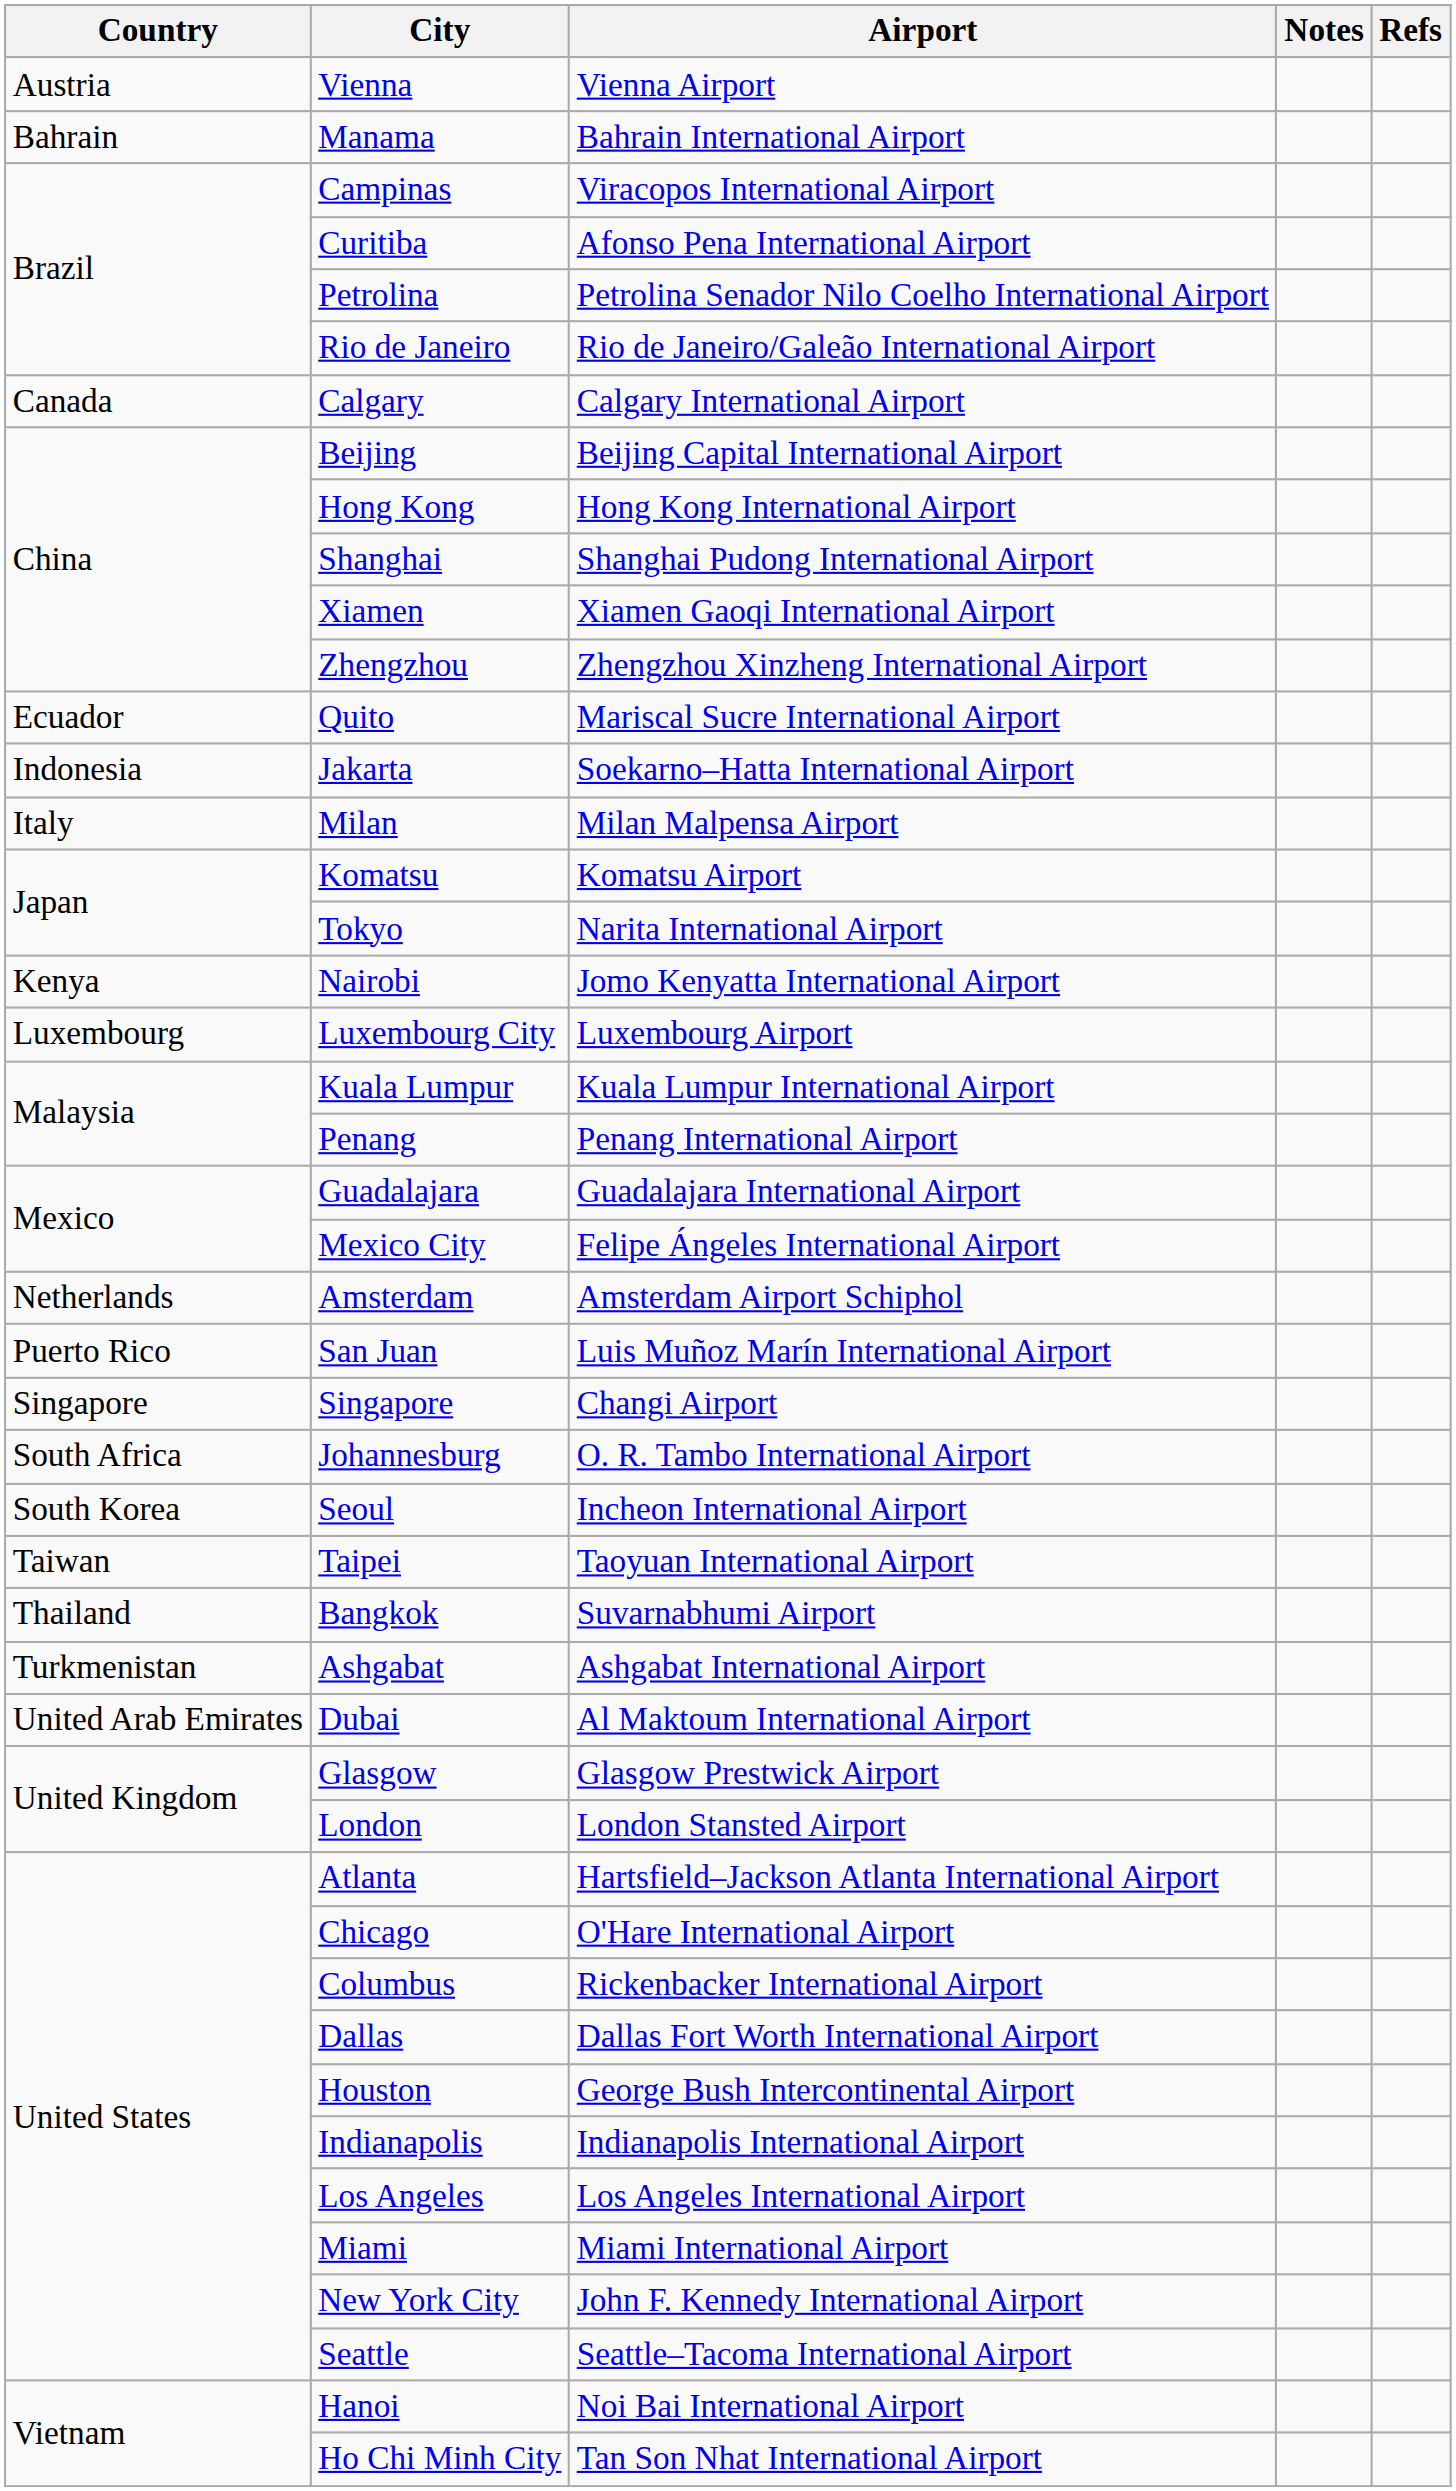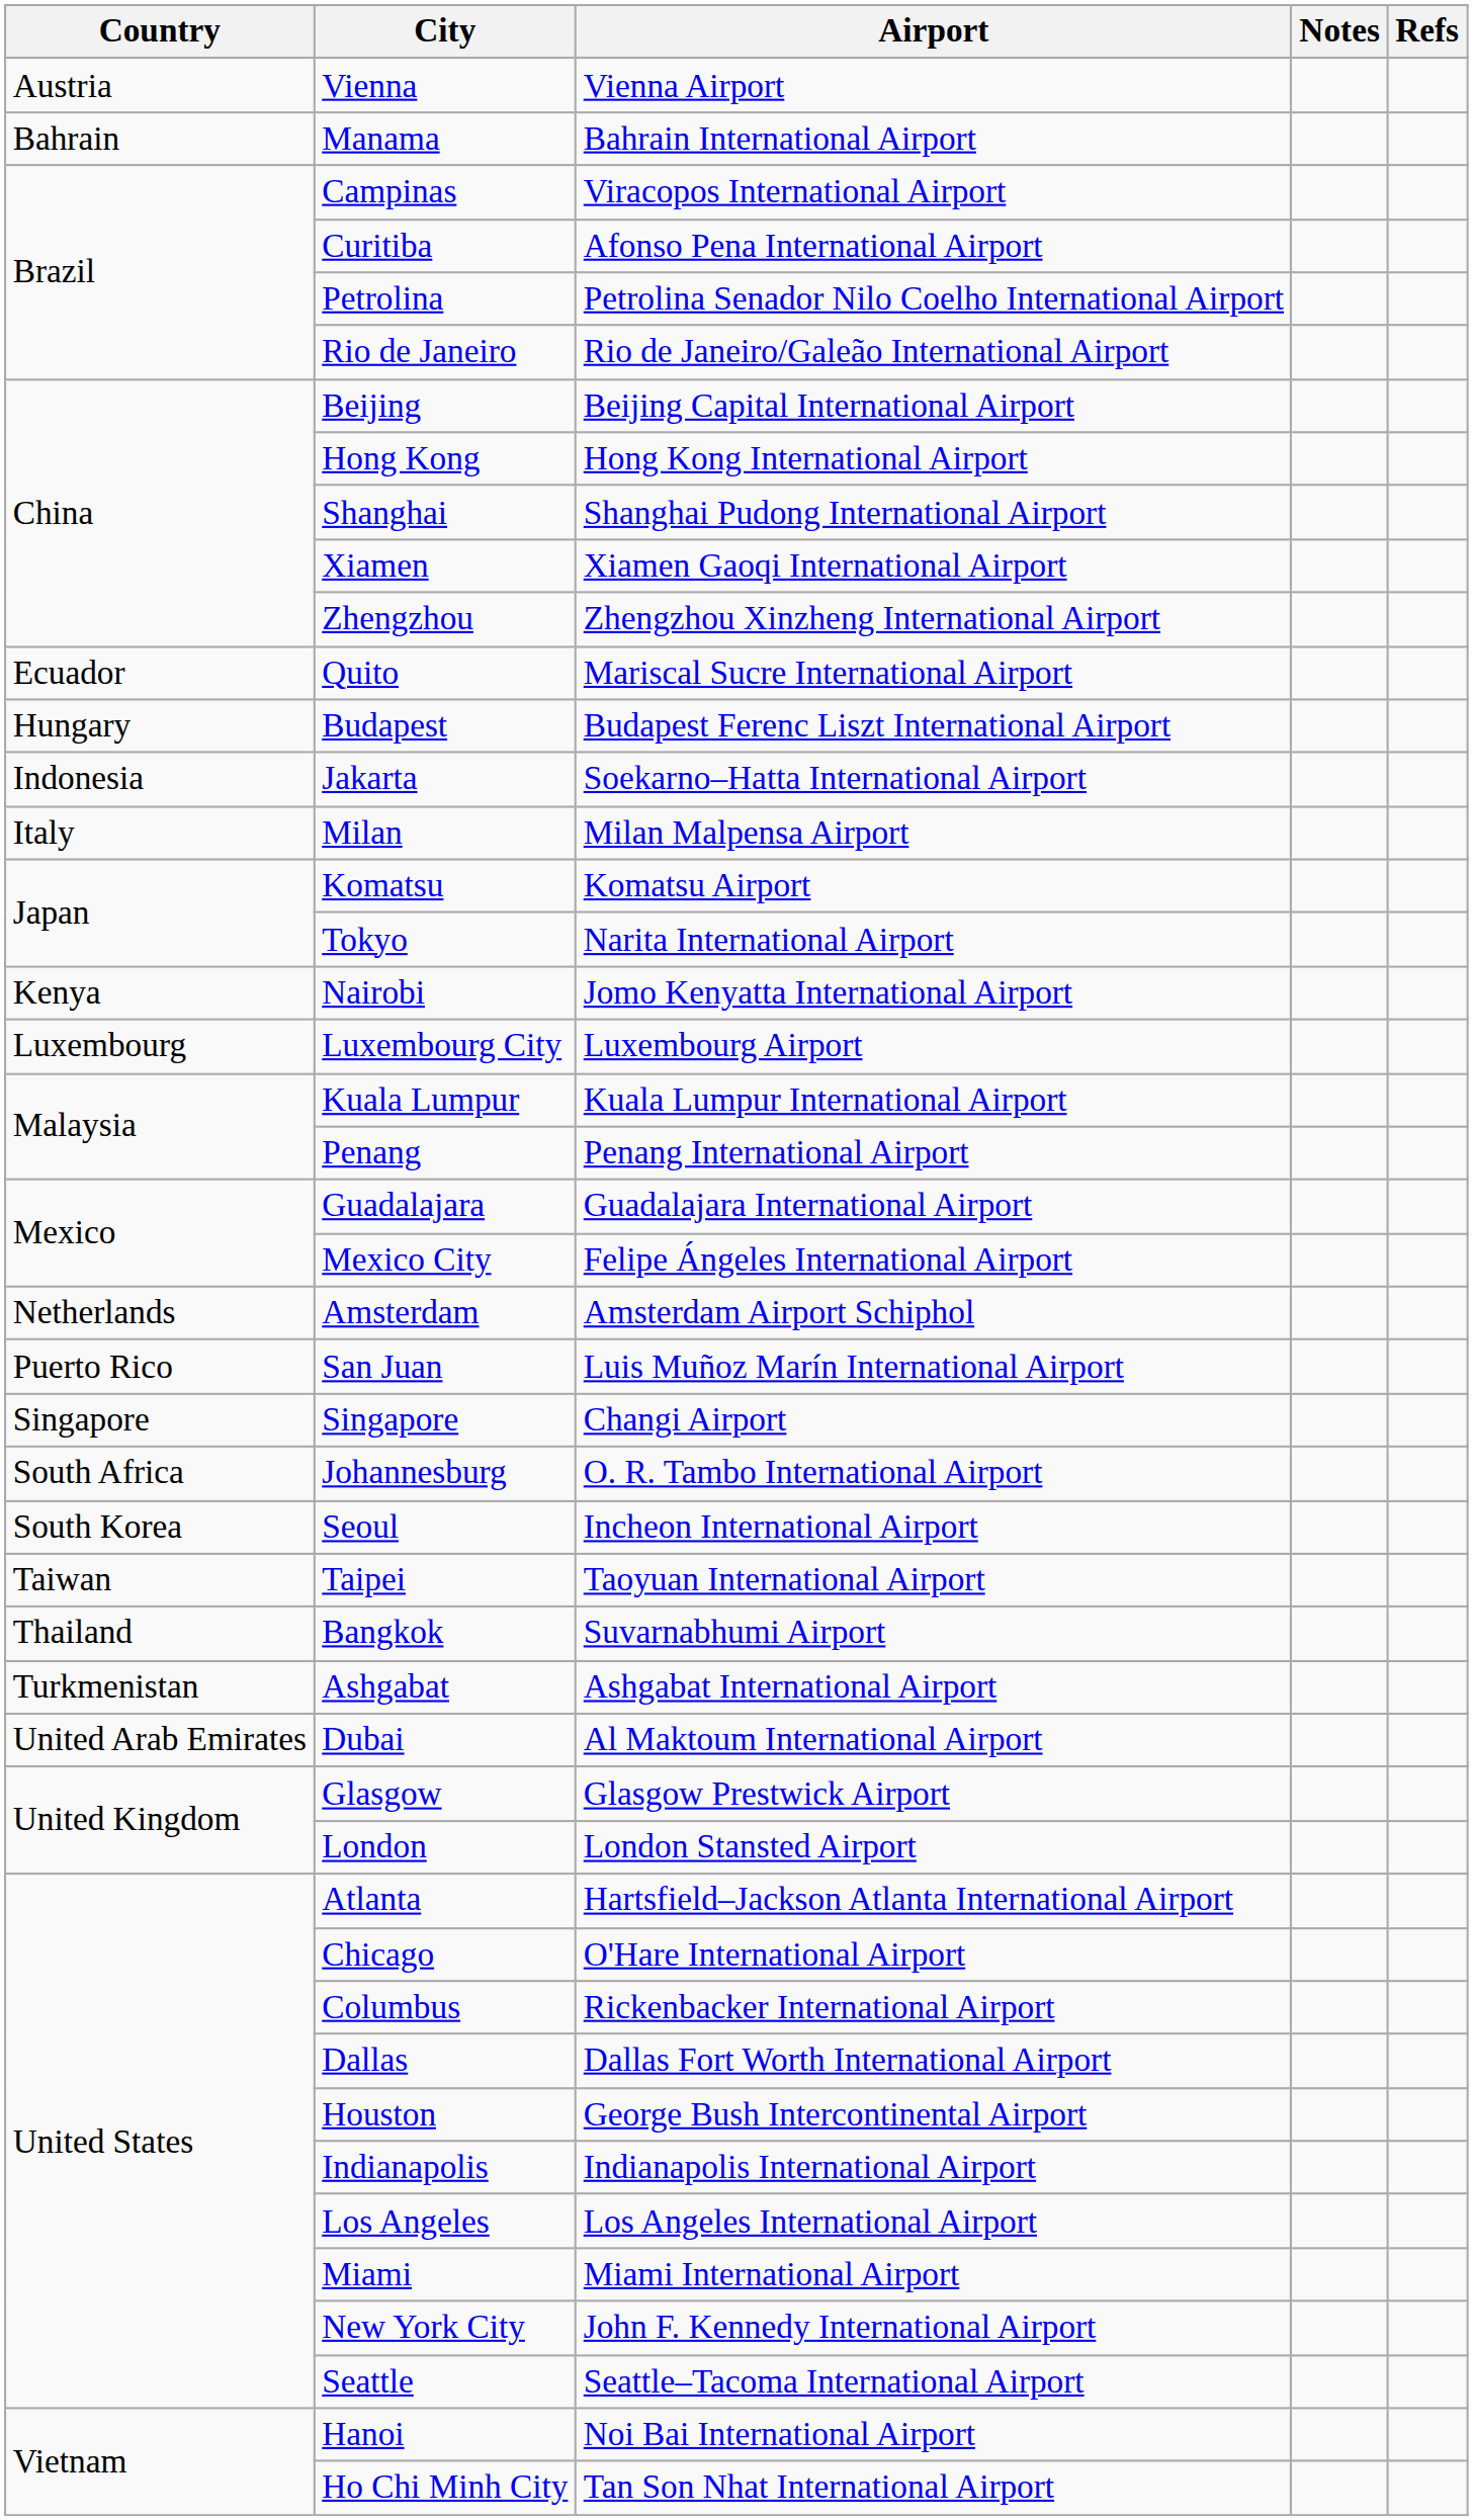- row: Canada | Calgary | Calgary International Airport
+ row: Hungary | Budapest | Budapest Ferenc Liszt International Airport
